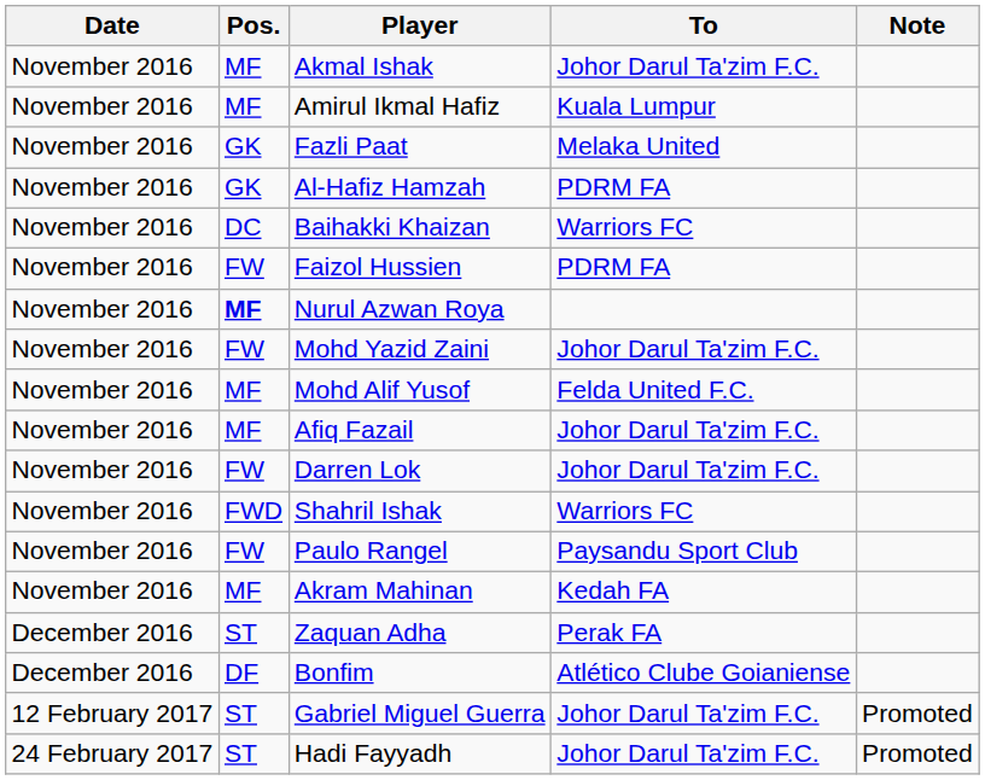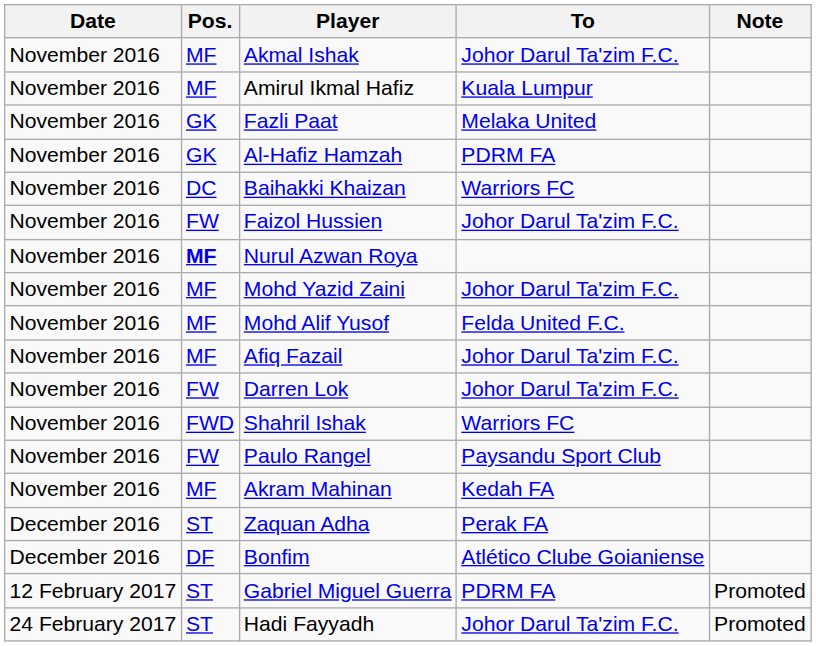Faizol Hussien | To: PDRM FA -> Johor Darul Ta'zim F.C.
Mohd Yazid Zaini | Pos.: FW -> MF
Gabriel Miguel Guerra | To: Johor Darul Ta'zim F.C. -> PDRM FA
